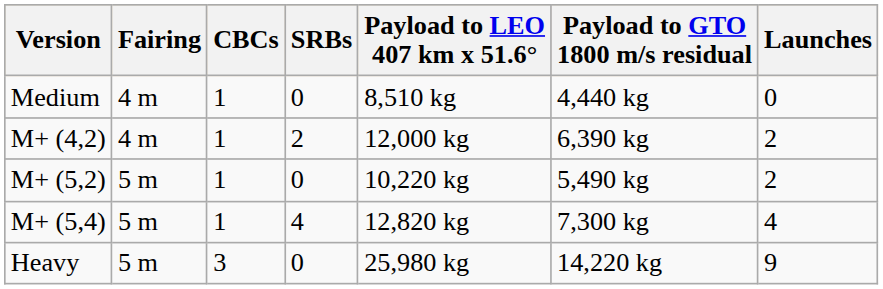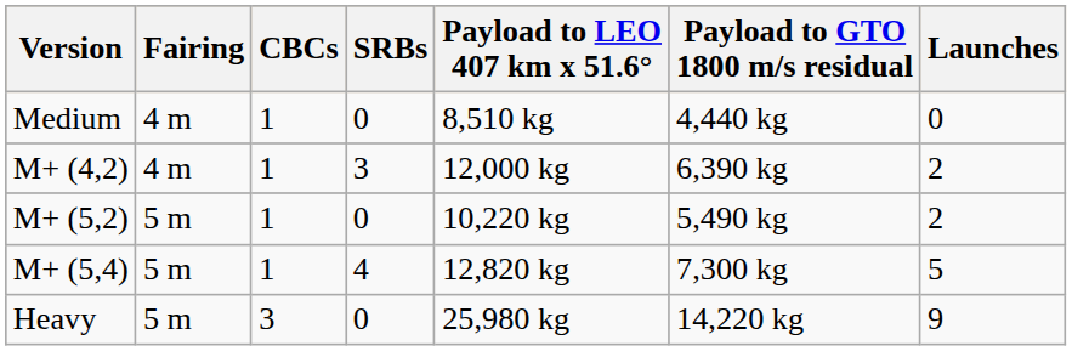M+ (4,2) | SRBs: 2 -> 3
M+ (5,4) | Launches: 4 -> 5
